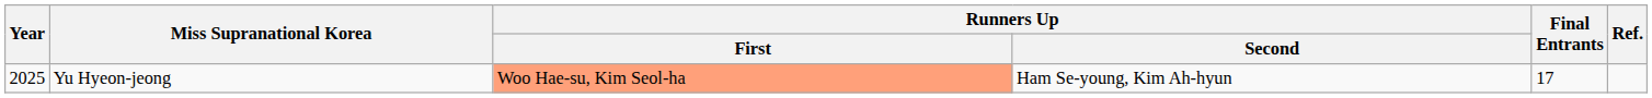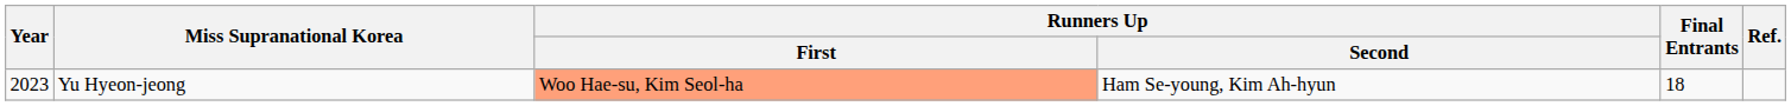Yu Hyeon-jeong | Year: 2025 -> 2023
Yu Hyeon-jeong | Final Entrants: 17 -> 18
